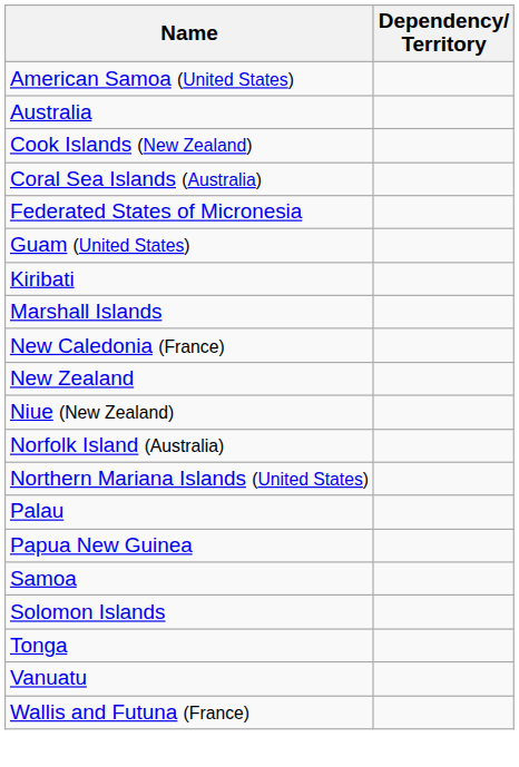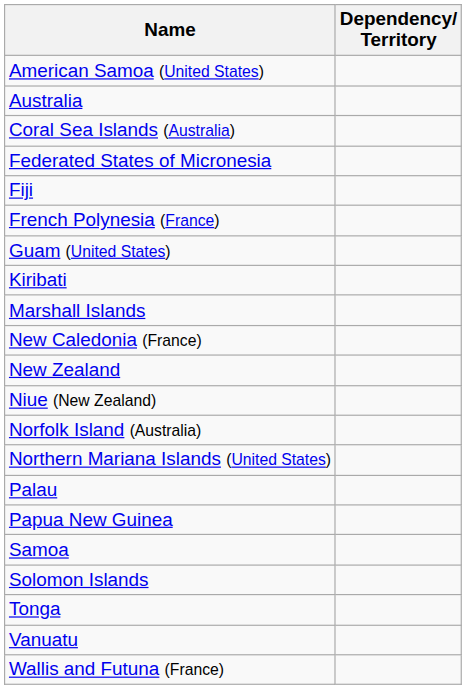- row: Cook Islands (New Zealand)
+ row: Fiji
+ row: French Polynesia (France)
